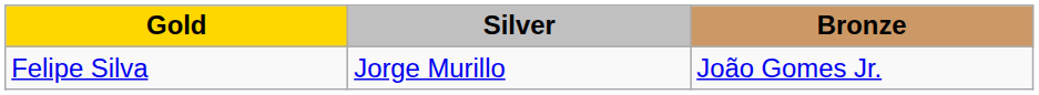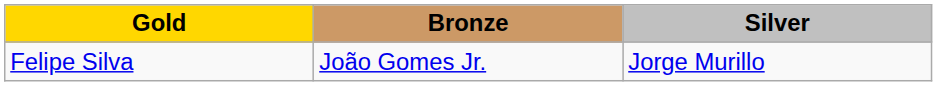columns swapped: Silver <-> Bronze
